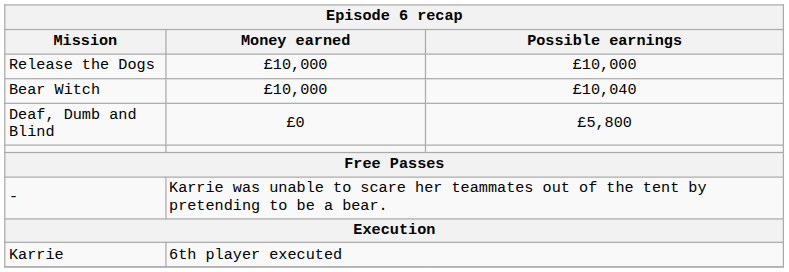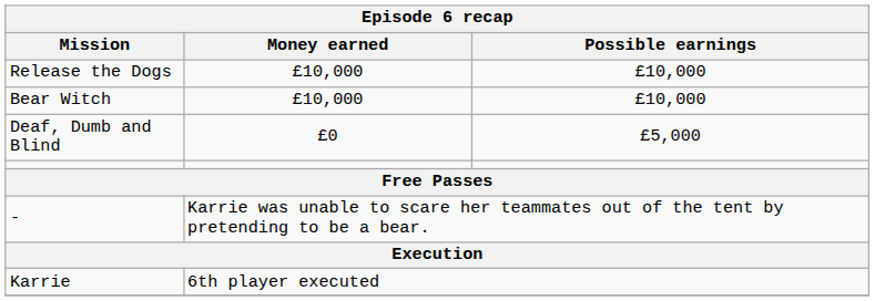Bear Witch | Possible earnings: £10,040 -> £10,000
Deaf, Dumb and Blind | Possible earnings: £5,800 -> £5,000
